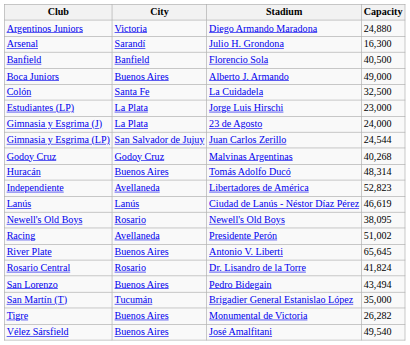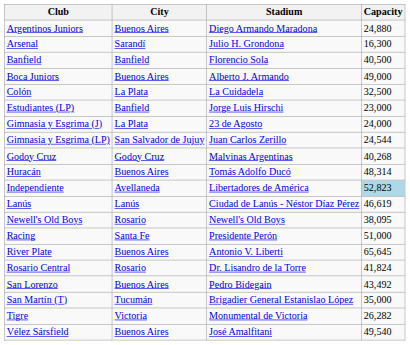Argentinos Juniors | City: Victoria -> Buenos Aires
Colón | City: Santa Fe -> La Plata
Estudiantes (LP) | City: La Plata -> Banfield
Independiente | Capacity: no background -> lightblue background
Racing | City: Avellaneda -> Santa Fe
Racing | Capacity: 51,002 -> 51,000
San Lorenzo | Capacity: 43,494 -> 43,492
Tigre | City: Buenos Aires -> Victoria
